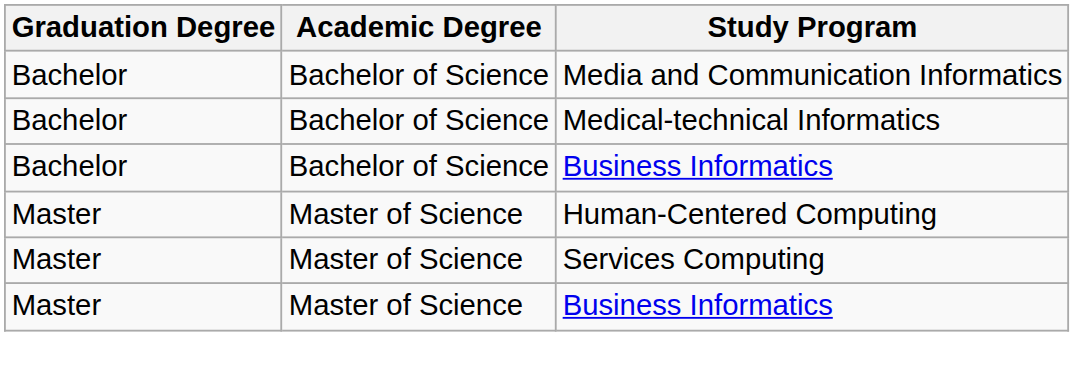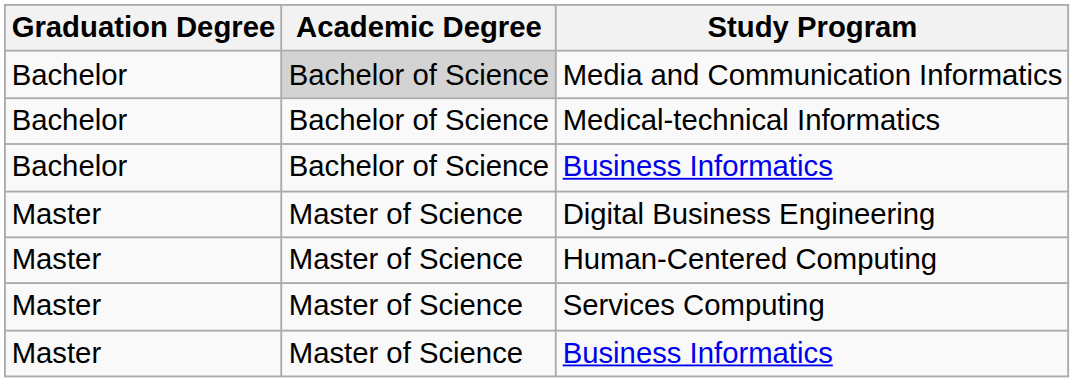Media and Communication Informatics | Academic Degree: no background -> lightgrey background
+ row: Master | Master of Science | Digital Business Engineering
